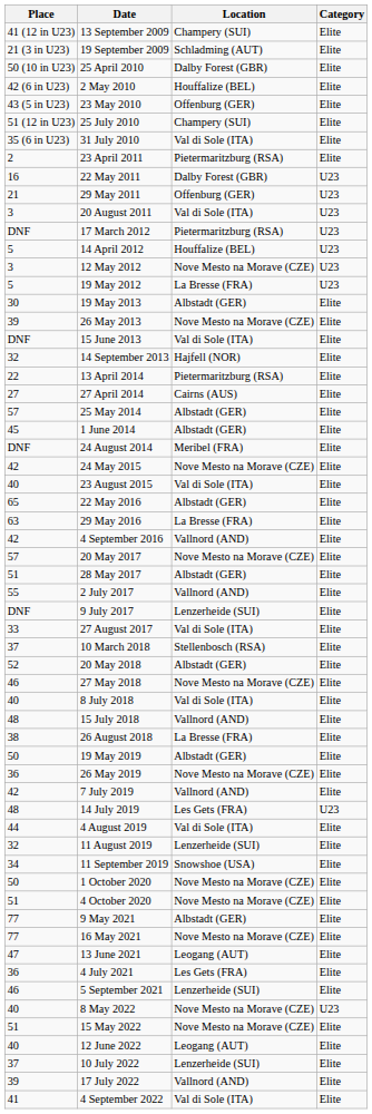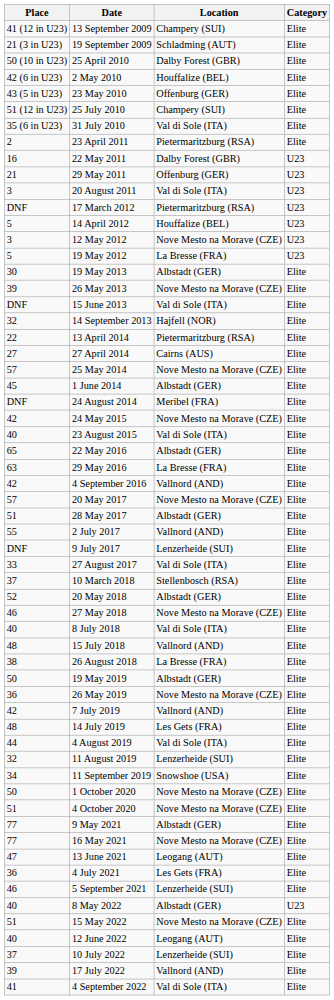25 May 2014 | Location: Albstadt (GER) -> Nove Mesto na Morave (CZE)
14 July 2019 | Category: U23 -> Elite
8 May 2022 | Location: Nove Mesto na Morave (CZE) -> Albstadt (GER)
